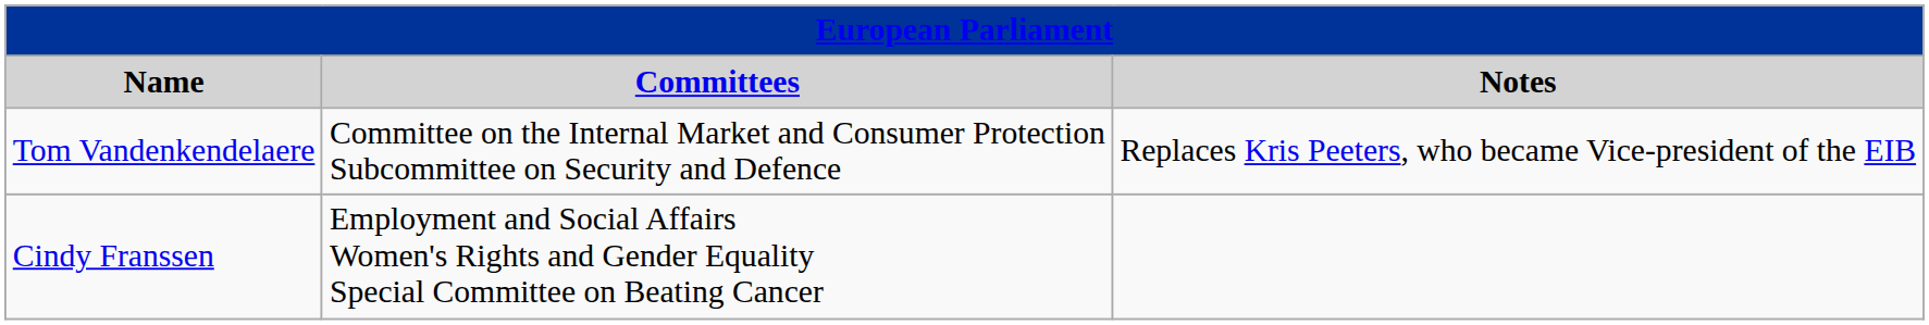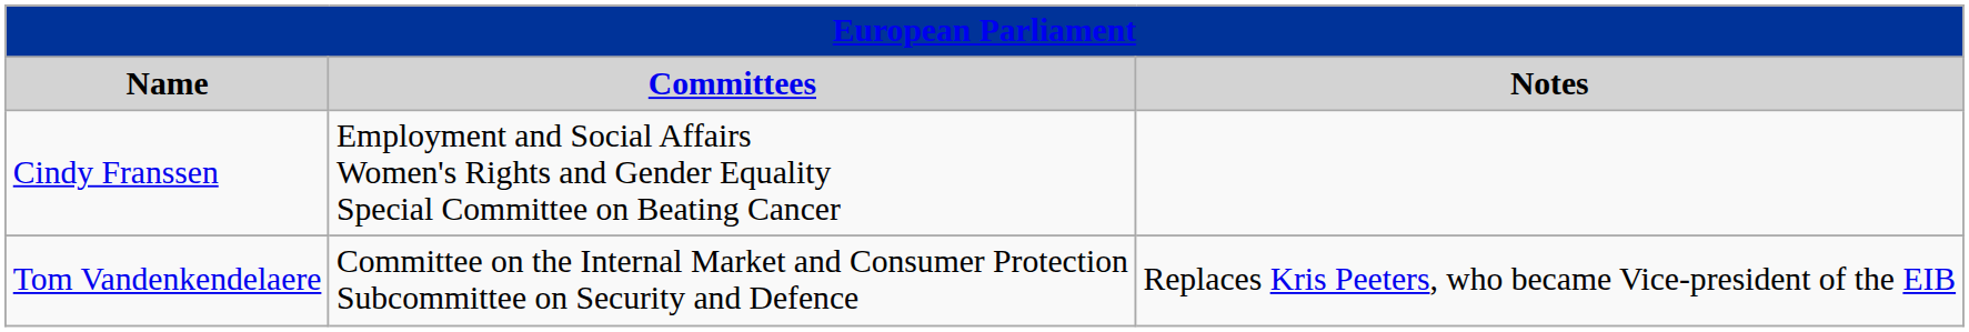rows swapped: Cindy Franssen <-> Tom Vandenkendelaere
